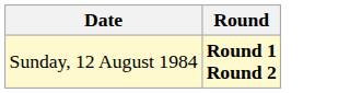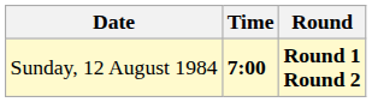+ column: Time | 7:00
